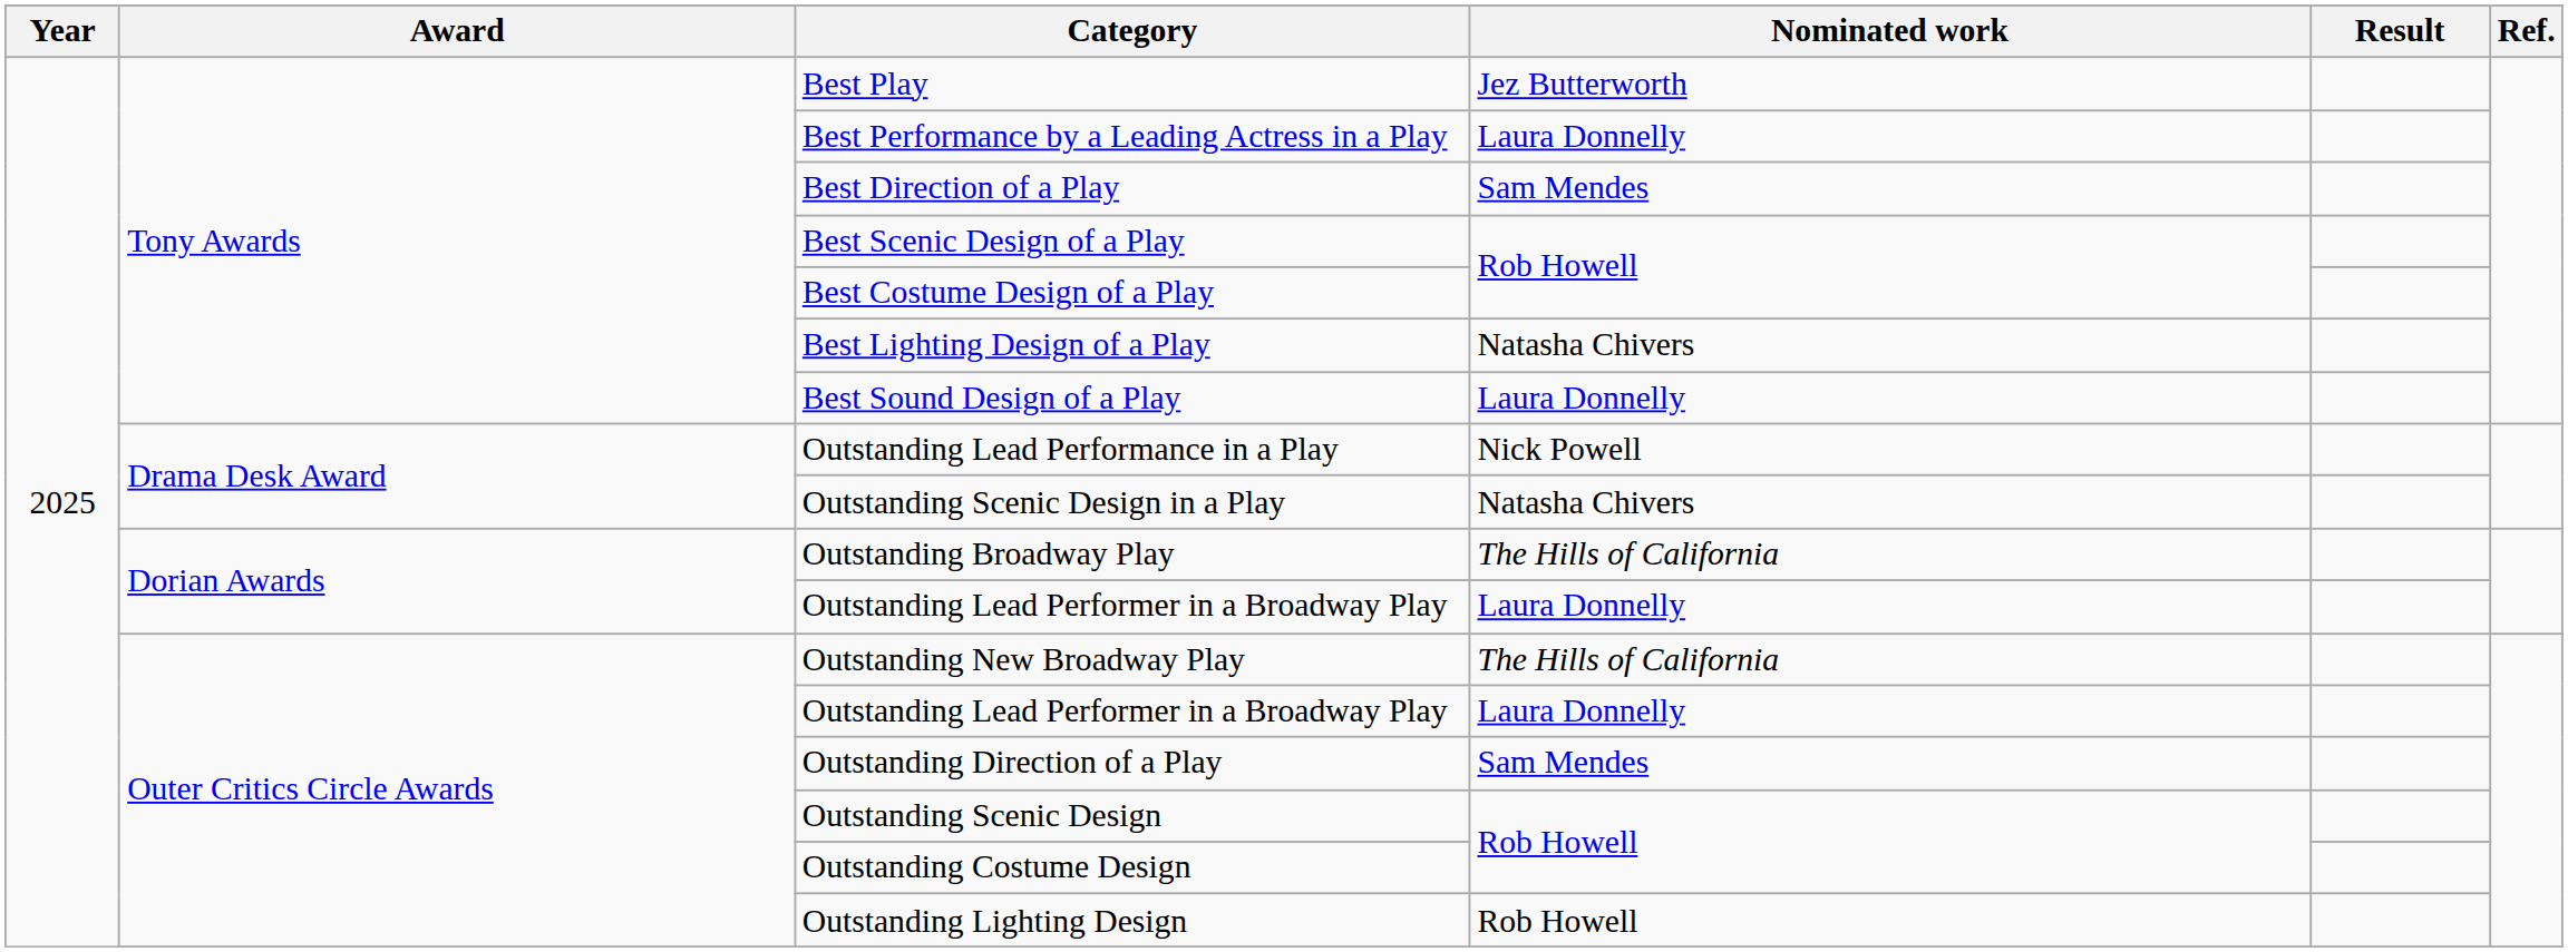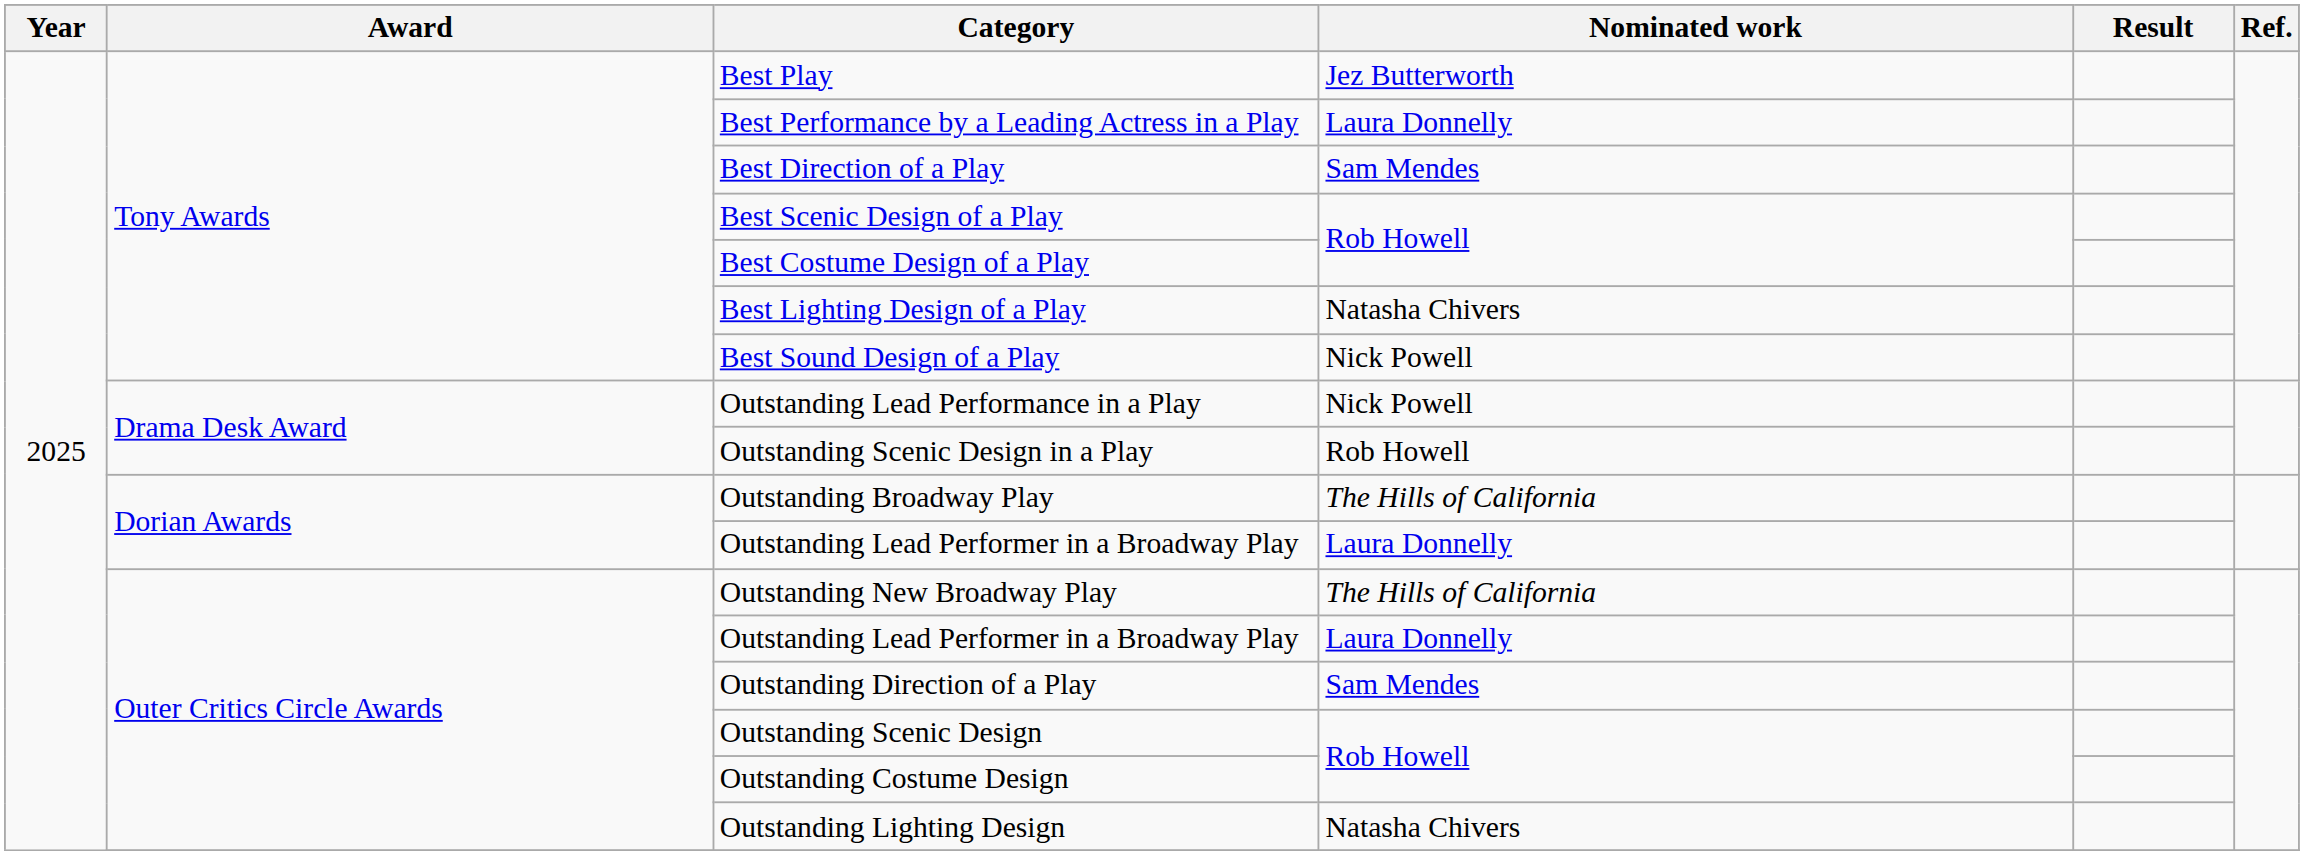Best Sound Design of a Play | Nominated work: Laura Donnelly -> Nick Powell
Outstanding Scenic Design in a Play | Nominated work: Natasha Chivers -> Rob Howell
Outstanding Lighting Design | Nominated work: Rob Howell -> Natasha Chivers
